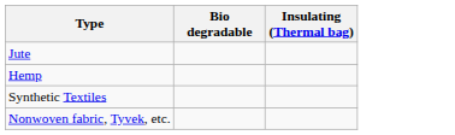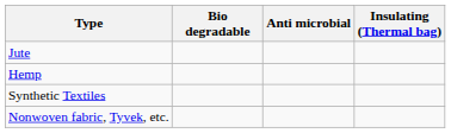+ column: Anti microbial
